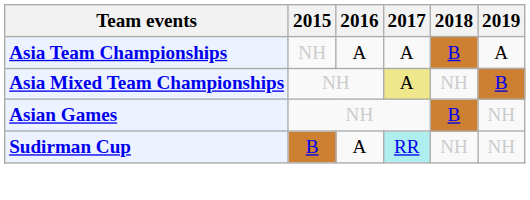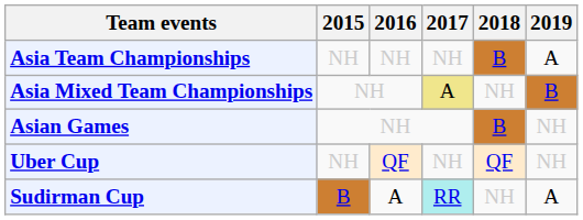Asia Team Championships | 2016: A -> NH
Asia Team Championships | 2017: A -> NH
+ row: Uber Cup | NH | QF | NH | QF | NH
Sudirman Cup | 2019: NH -> A
